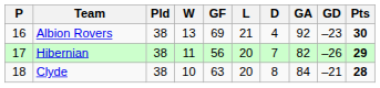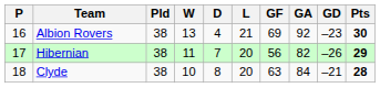columns swapped: D <-> GF
